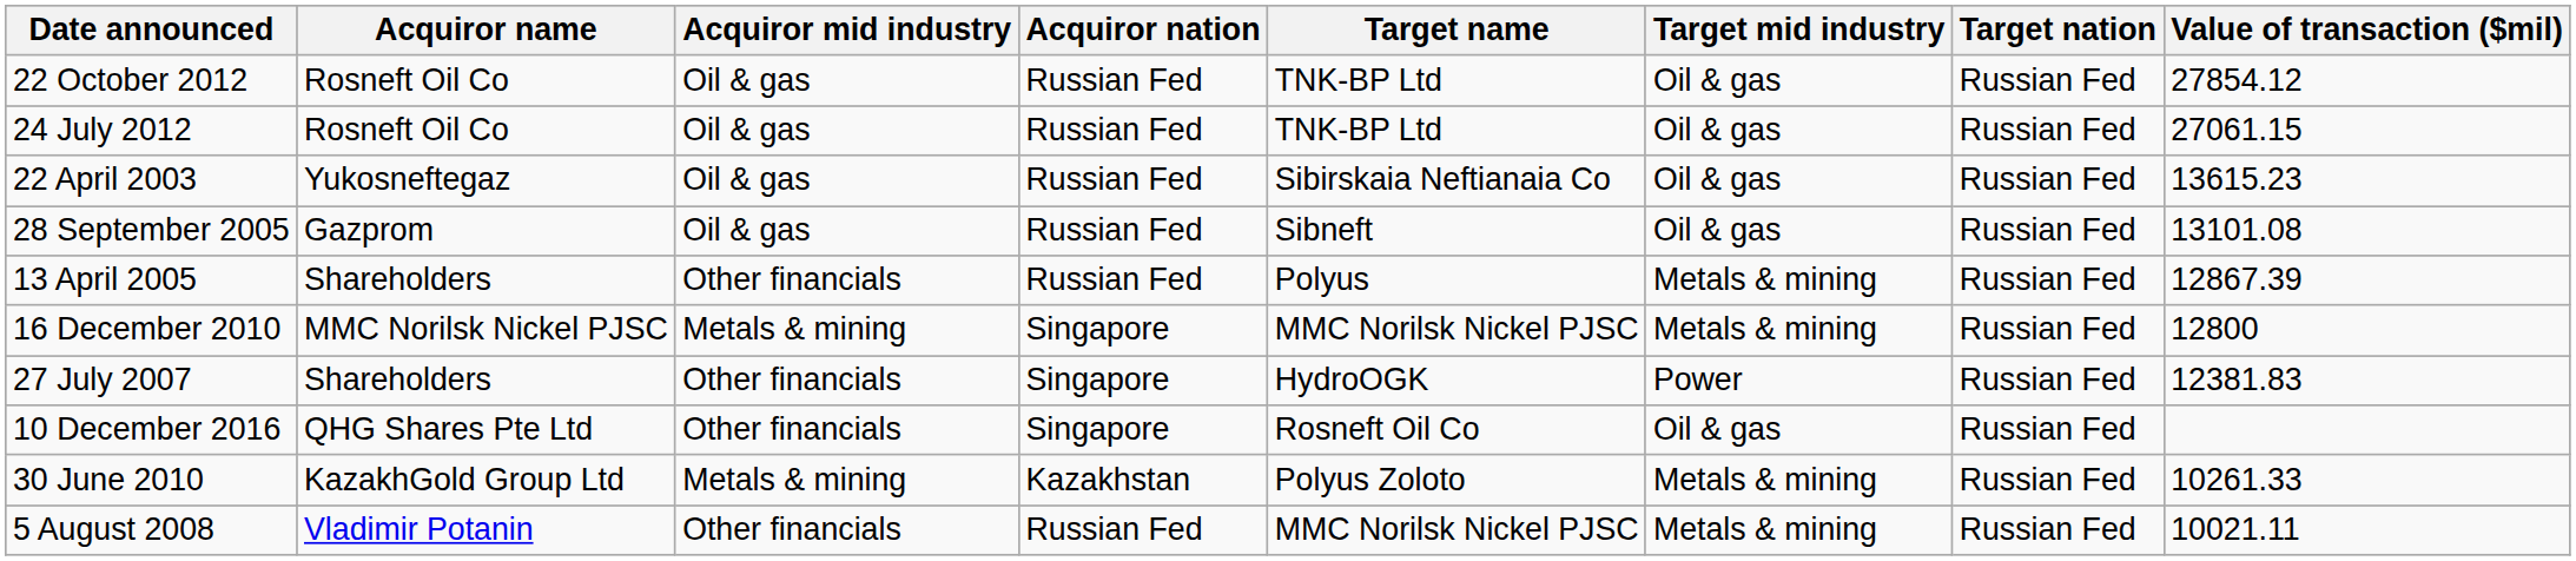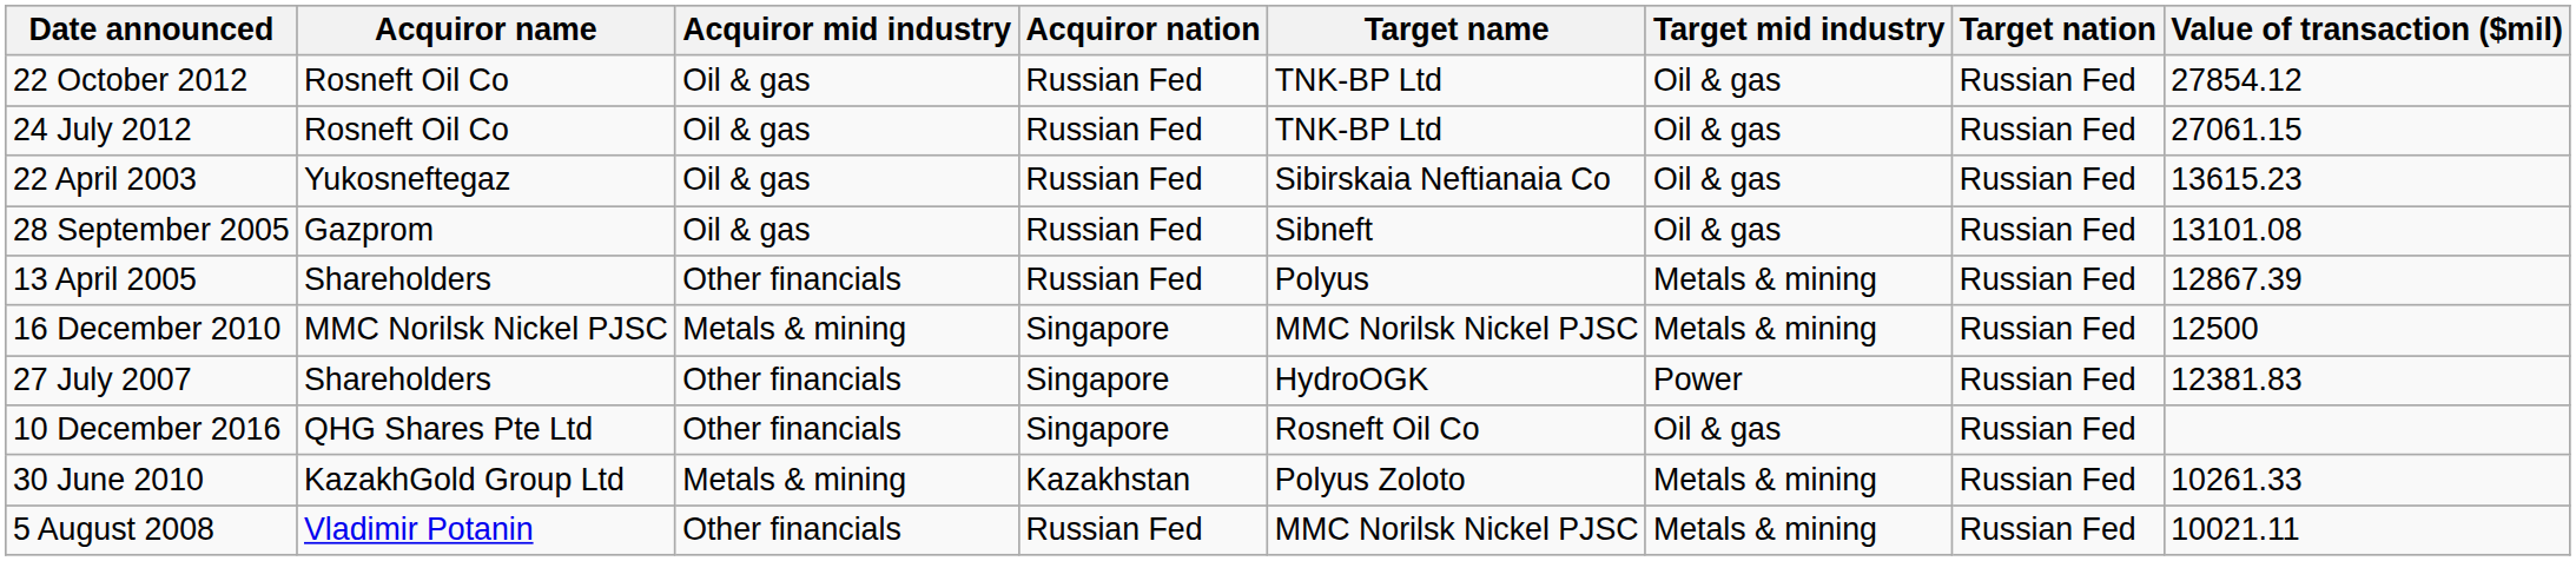16 December 2010 | Value of transaction ($mil): 12800 -> 12500
